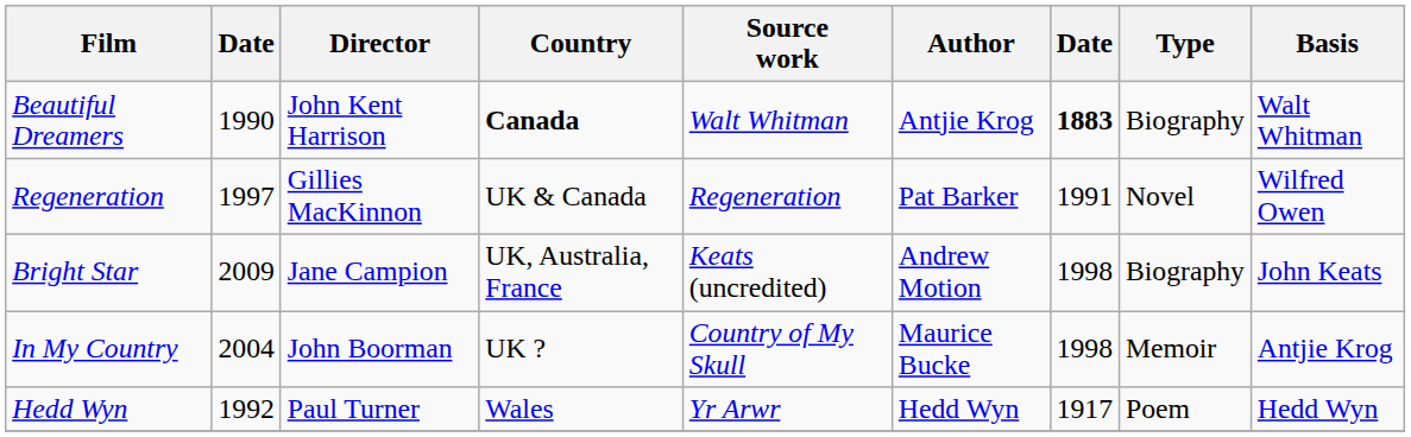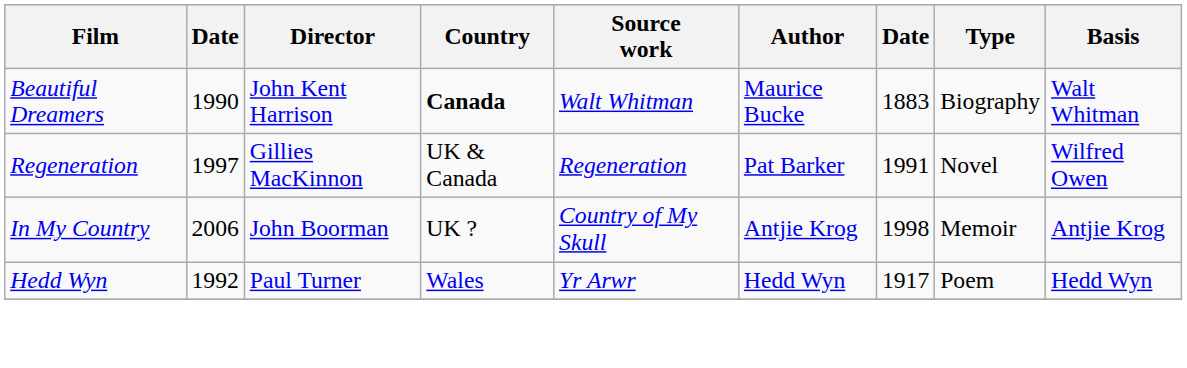Beautiful Dreamers | Author: Antjie Krog -> Maurice Bucke
Beautiful Dreamers | column 7: bold -> normal
- row: Bright Star | 2009 | Jane Campion | UK, Australia, France | Keats (uncredited) | Andrew Motion | 1998 | Biography | John Keats
In My Country | column 2: 2004 -> 2006
In My Country | Author: Maurice Bucke -> Antjie Krog
